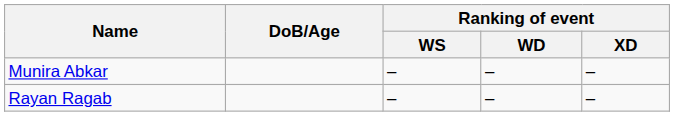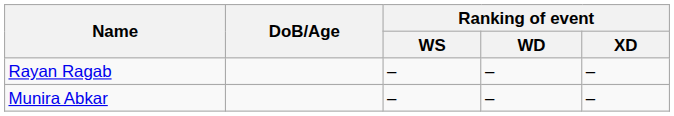rows swapped: Rayan Ragab <-> Munira Abkar
